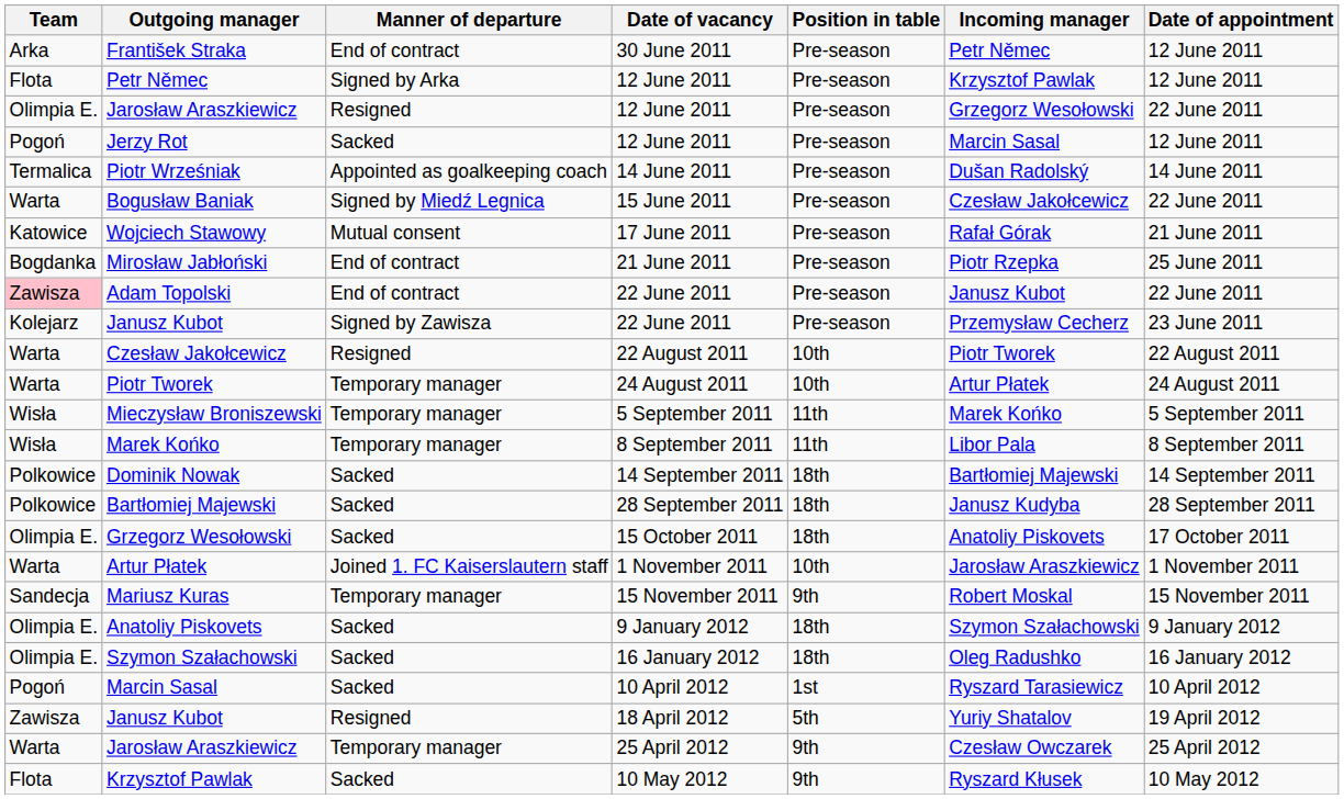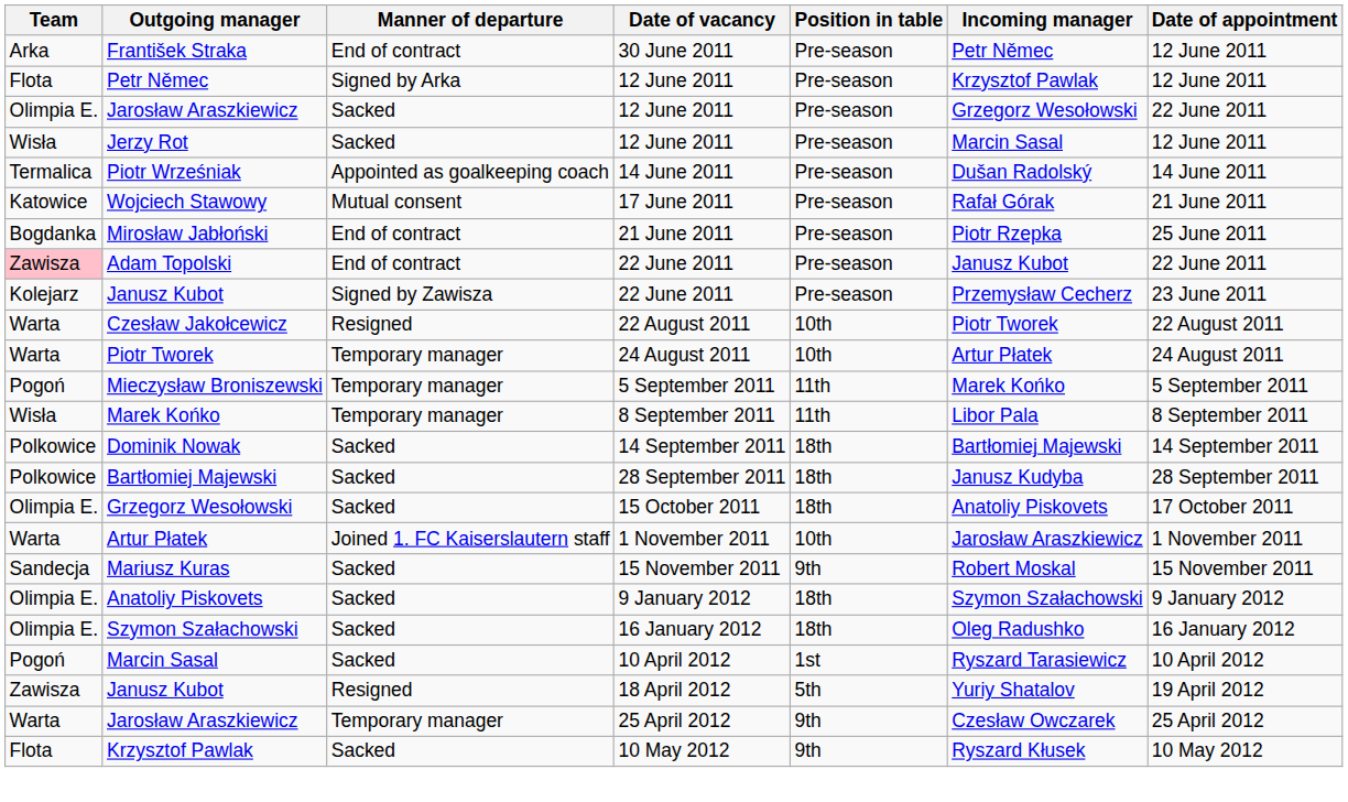Jarosław Araszkiewicz / 12 June 2011 | Manner of departure: Resigned -> Sacked
Jerzy Rot | Team: Pogoń -> Wisła
- row: Warta | Bogusław Baniak | Signed by Miedź Legnica | 15 June 2011 | Pre-season | Czesław Jakołcewicz | 22 June 2011
Mieczysław Broniszewski | Team: Wisła -> Pogoń
Mariusz Kuras | Manner of departure: Temporary manager -> Sacked
